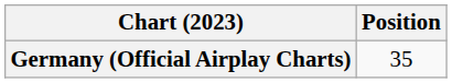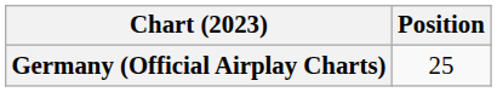Germany (Official Airplay Charts) | Position: 35 -> 25
